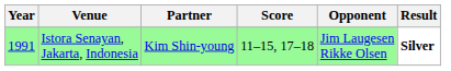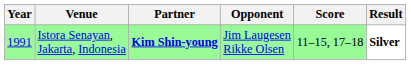columns swapped: Opponent <-> Score
Istora Senayan, Jakarta, Indonesia | Partner: normal -> bold
